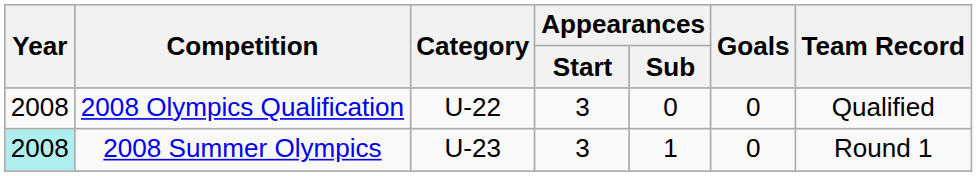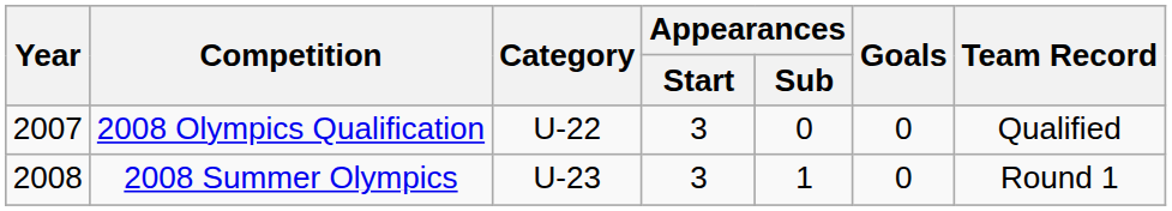2008 Olympics Qualification | Year: 2008 -> 2007
2008 Summer Olympics | Year: paleturquoise background -> no background
